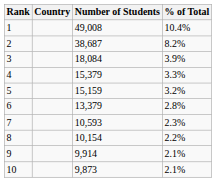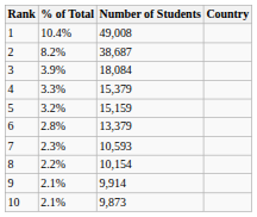columns swapped: Country <-> % of Total
